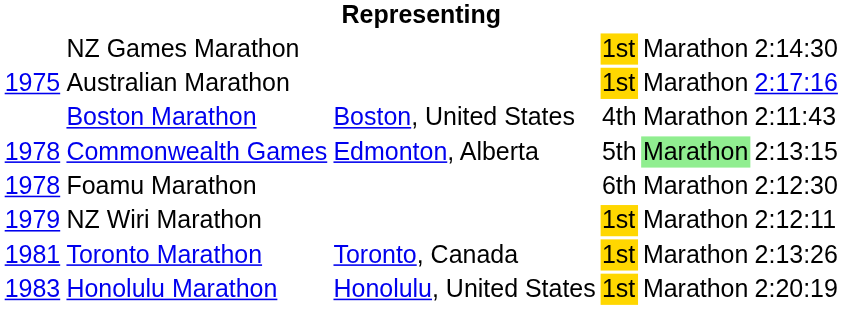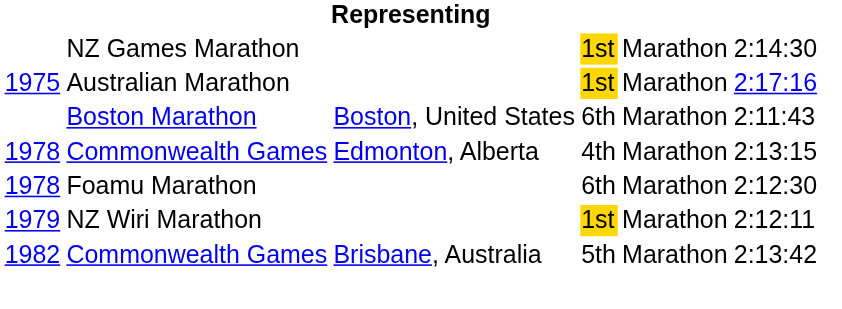Boston Marathon | column 4: 4th -> 6th
1978 / Commonwealth Games | column 4: 5th -> 4th
1978 / Commonwealth Games | column 5: lightgreen background -> no background
- row: 1981 | Toronto Marathon | Toronto, Canada | 1st | Marathon | 2:13:26
+ row: 1982 | Commonwealth Games | Brisbane, Australia | 5th | Marathon | 2:13:42
- row: 1983 | Honolulu Marathon | Honolulu, United States | 1st | Marathon | 2:20:19
